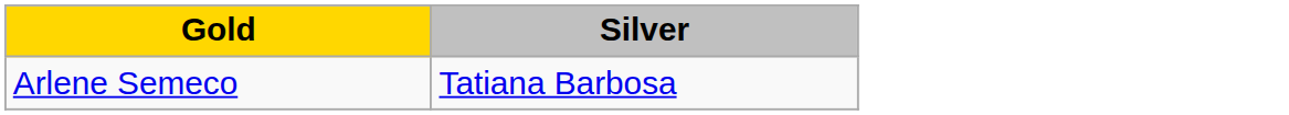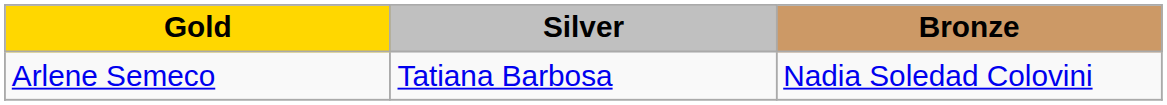+ column: Bronze | Nadia Soledad Colovini
